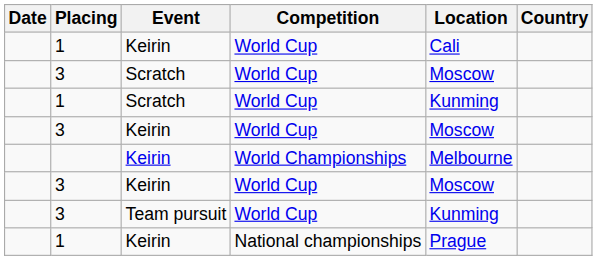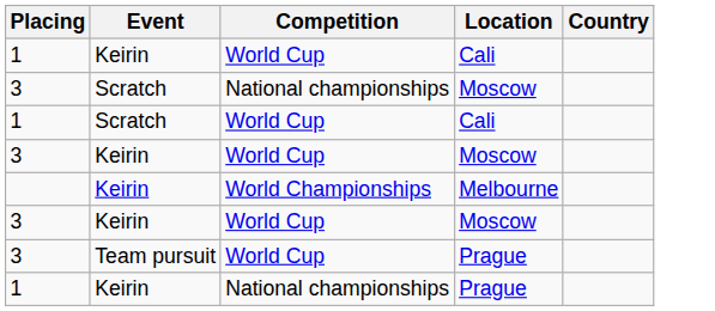- column: Date
3 / Scratch | Competition: World Cup -> National championships
1 / Scratch | Location: Kunming -> Cali
3 / Team pursuit | Location: Kunming -> Prague
